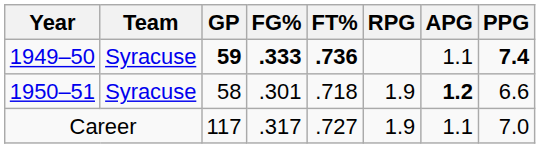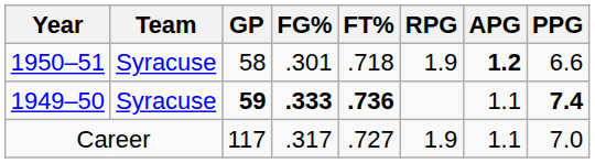rows swapped: 1949–50 <-> 1950–51
